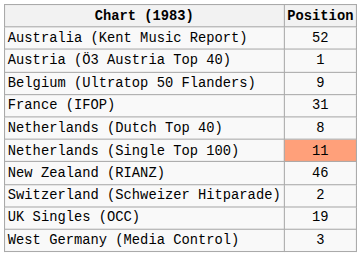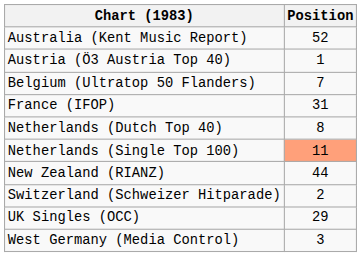Belgium (Ultratop 50 Flanders) | Position: 9 -> 7
New Zealand (RIANZ) | Position: 46 -> 44
UK Singles (OCC) | Position: 19 -> 29
